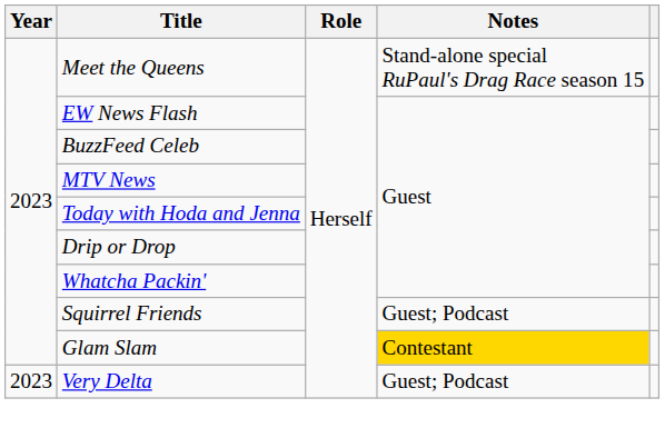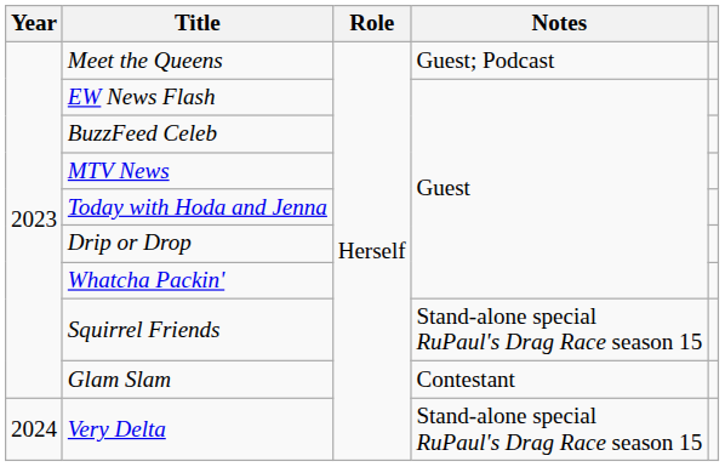Meet the Queens | Notes: Stand-alone special RuPaul's Drag Race season 15 -> Guest; Podcast
Squirrel Friends | Notes: Guest; Podcast -> Stand-alone special RuPaul's Drag Race season 15
Glam Slam | Notes: gold background -> no background
Very Delta | Year: 2023 -> 2024
Very Delta | Notes: Guest; Podcast -> Stand-alone special RuPaul's Drag Race season 15
